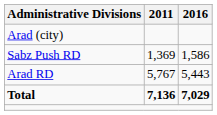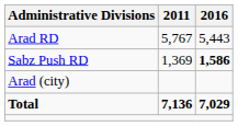rows swapped: Arad RD <-> Arad (city)
Sabz Push RD | 2016: normal -> bold
